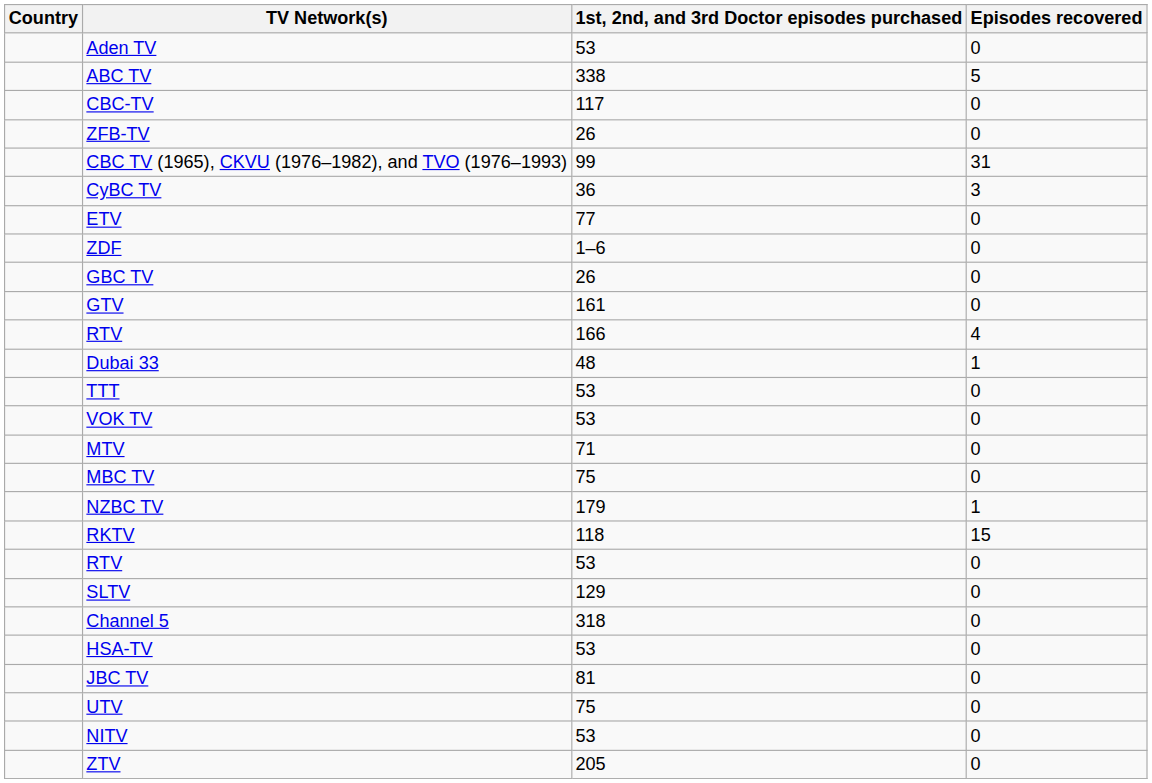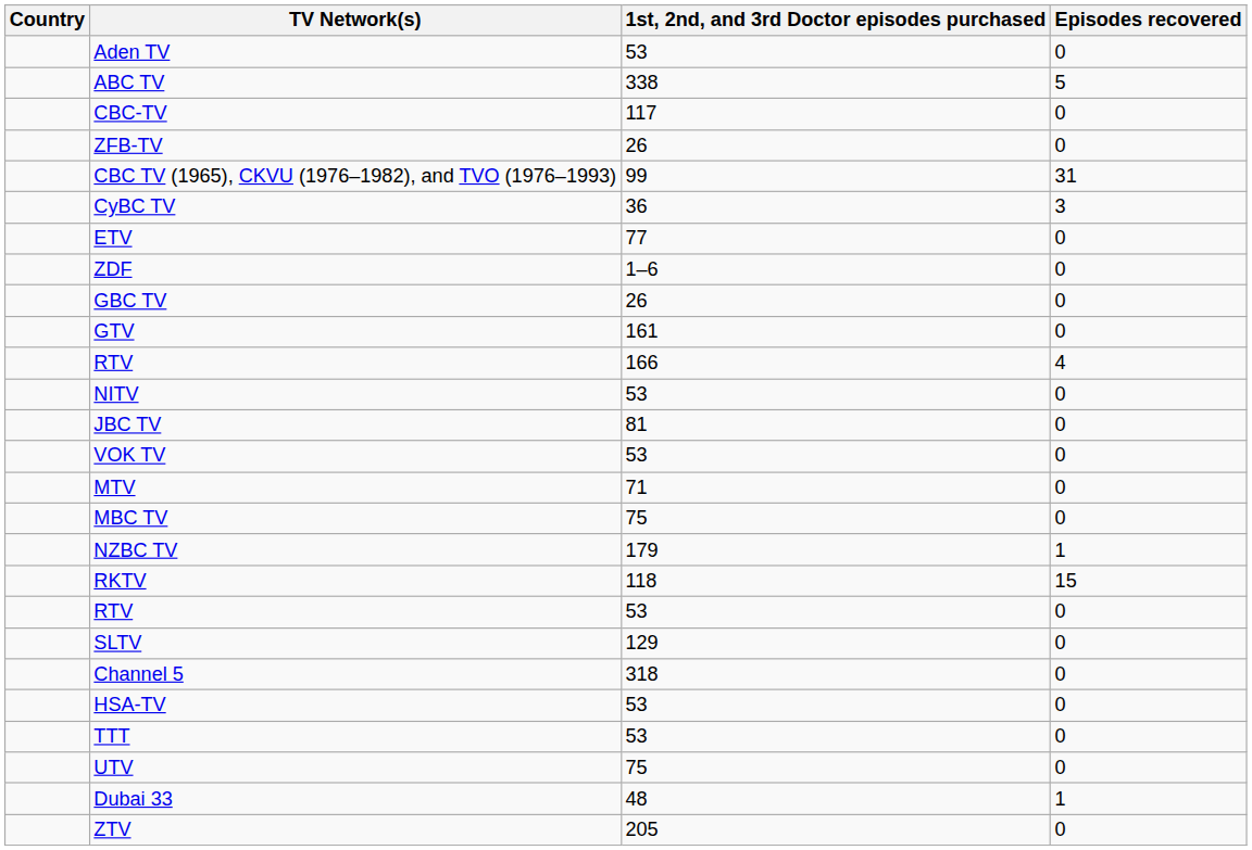rows swapped: NITV <-> Dubai 33
rows swapped: JBC TV <-> TTT
